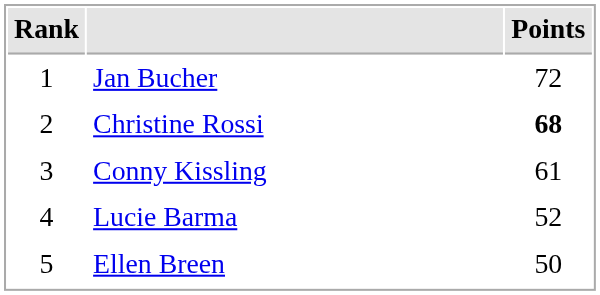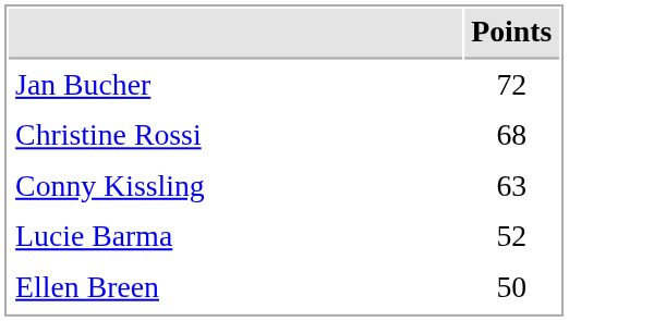- column: Rank | 1 | 2 | 3 | 4 | 5
Christine Rossi | Points: bold -> normal
Conny Kissling | Points: 61 -> 63
